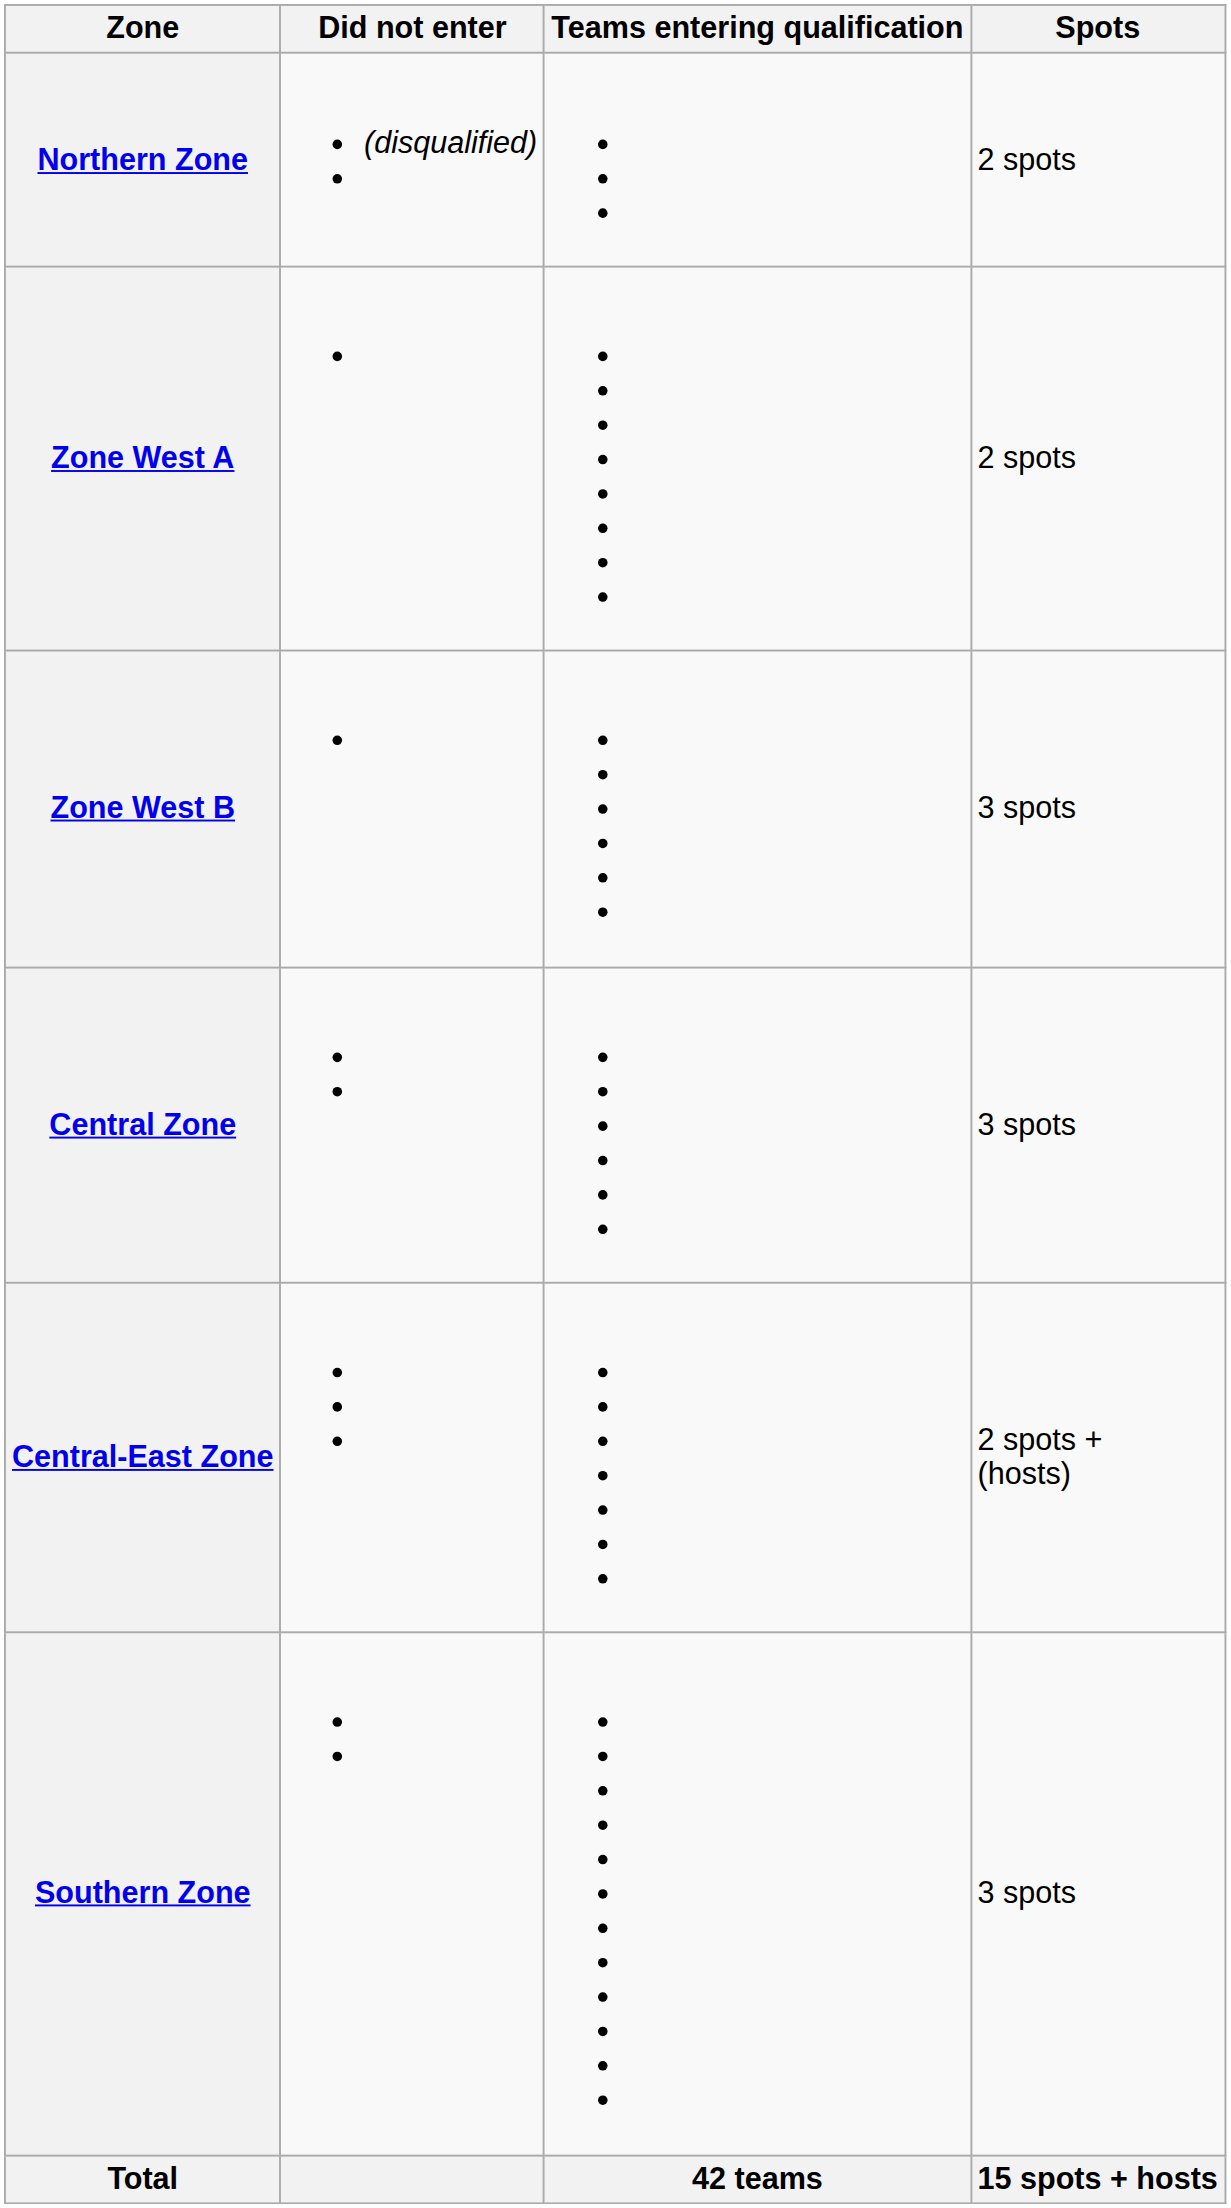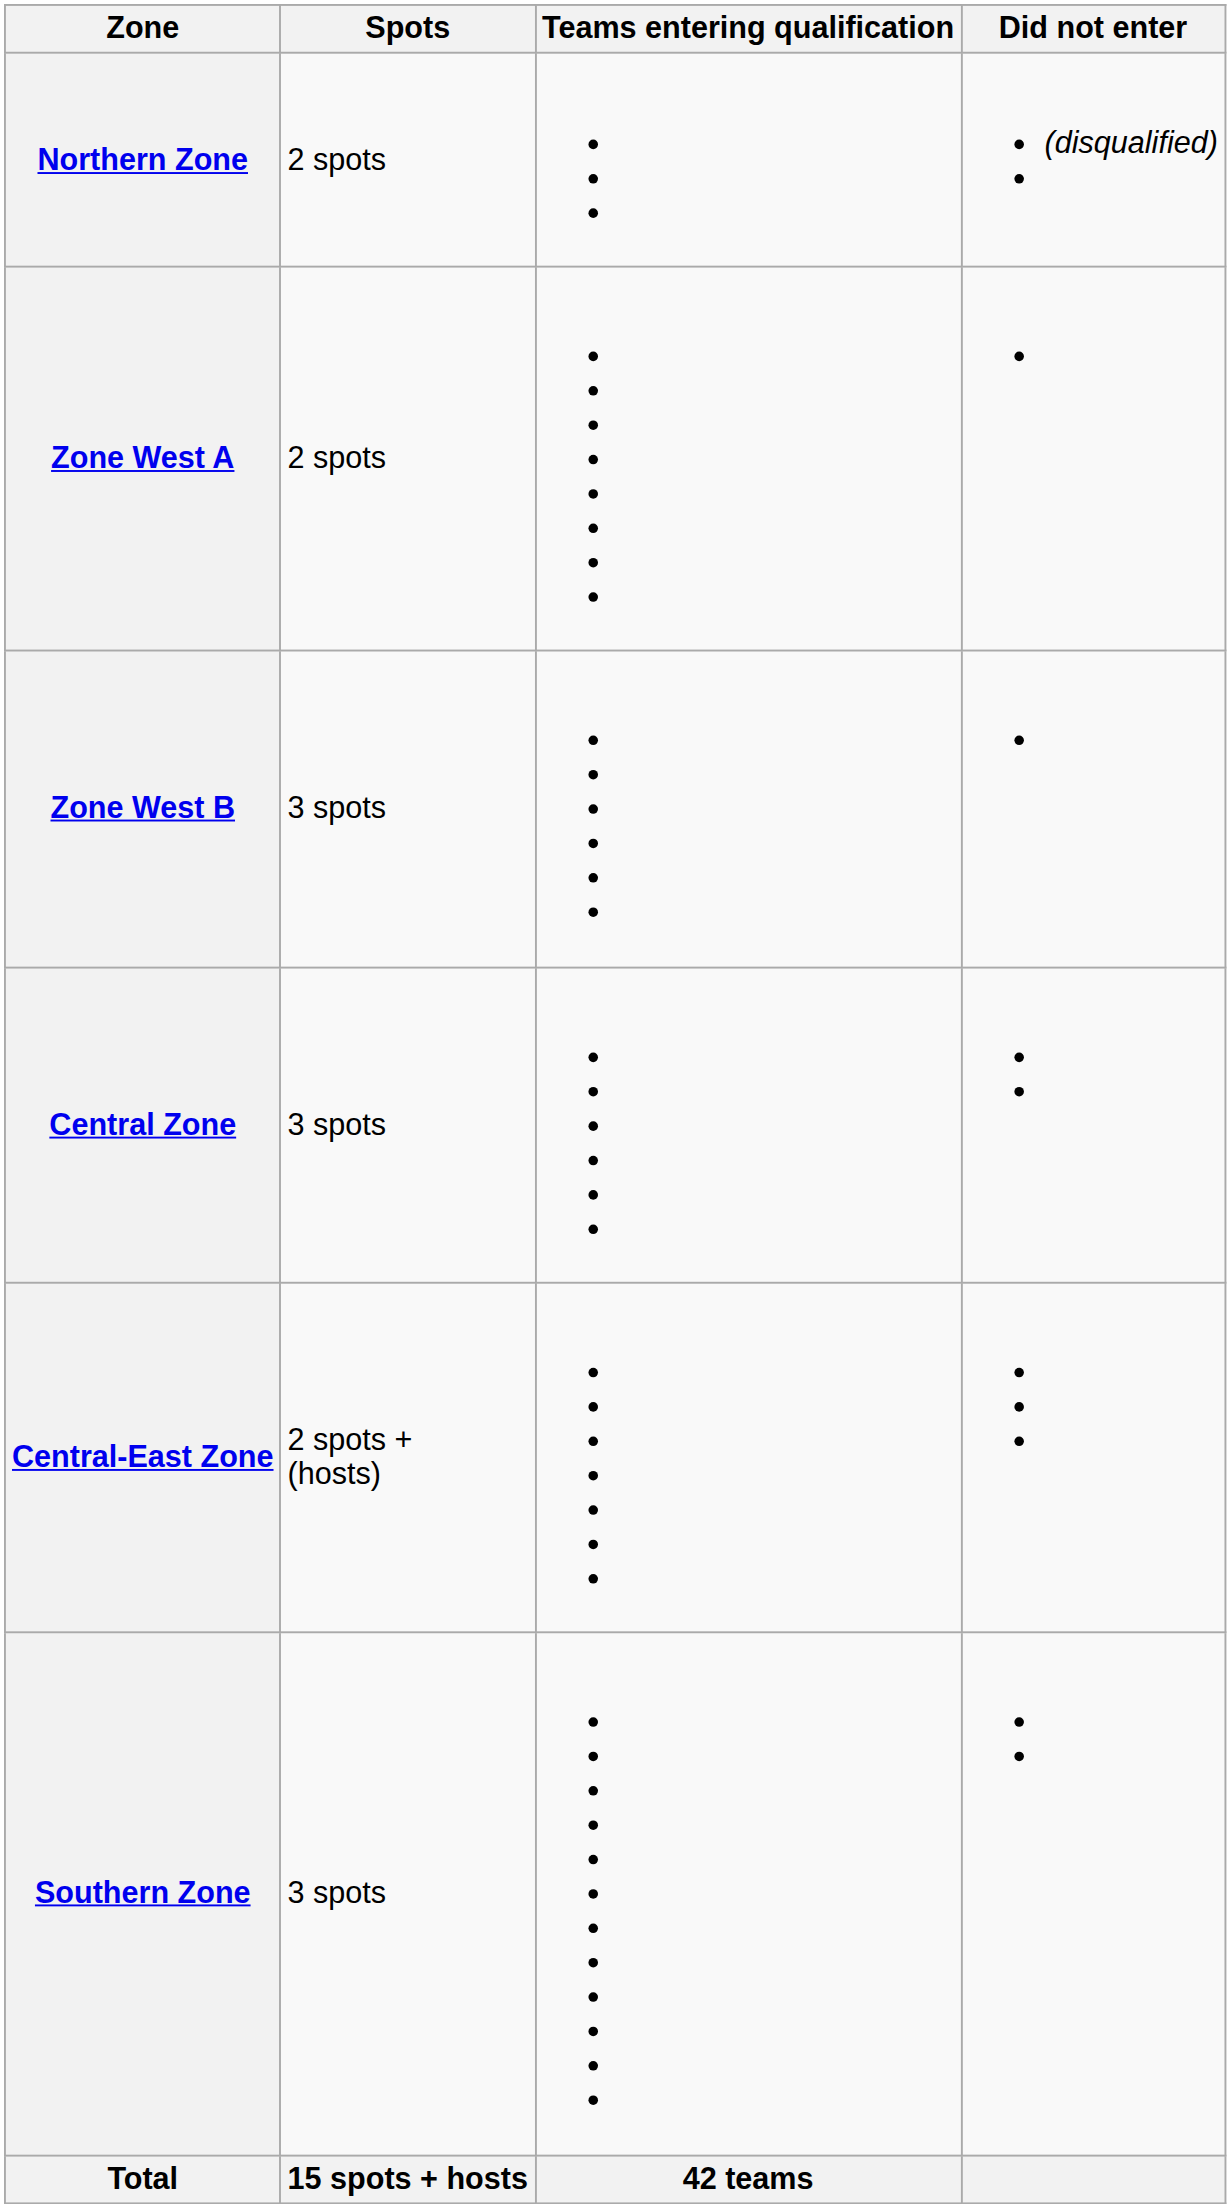columns swapped: Spots <-> Did not enter
